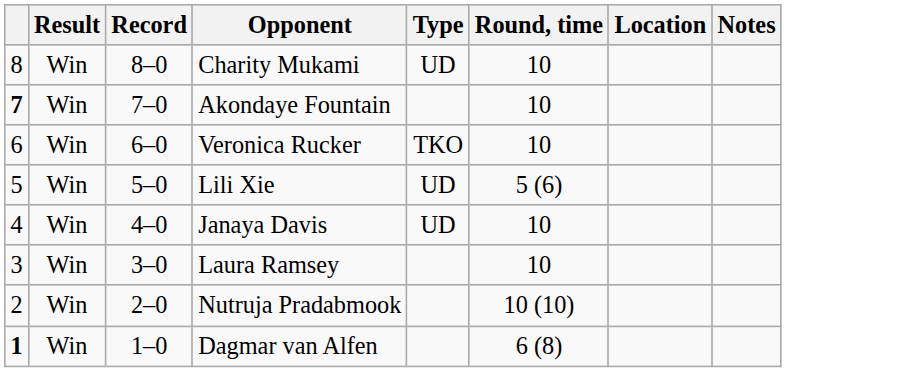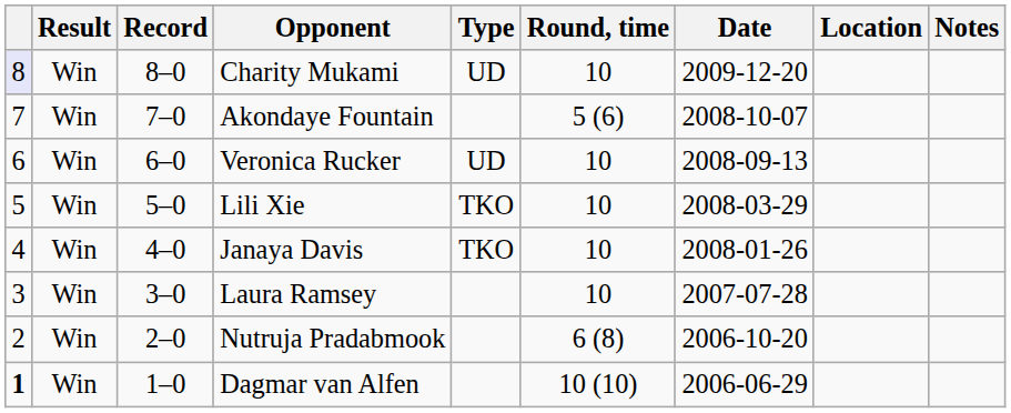+ column: Date | 2009-12-20 | 2008-10-07 | 2008-09-13 | 2008-03-29 | 2008-01-26 | 2007-07-28 | 2006-10-20 | 2006-06-29
Charity Mukami | column 1: no background -> lavender background
Akondaye Fountain | column 1: bold -> normal
Akondaye Fountain | Round, time: 10 -> 5 (6)
Veronica Rucker | Type: TKO -> UD
Lili Xie | Type: UD -> TKO
Lili Xie | Round, time: 5 (6) -> 10
Janaya Davis | Type: UD -> TKO
Nutruja Pradabmook | Round, time: 10 (10) -> 6 (8)
Dagmar van Alfen | Round, time: 6 (8) -> 10 (10)
